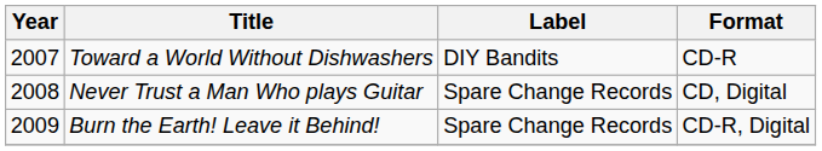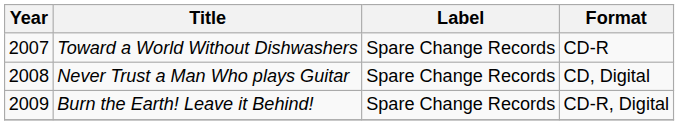Toward a World Without Dishwashers | Label: DIY Bandits -> Spare Change Records
